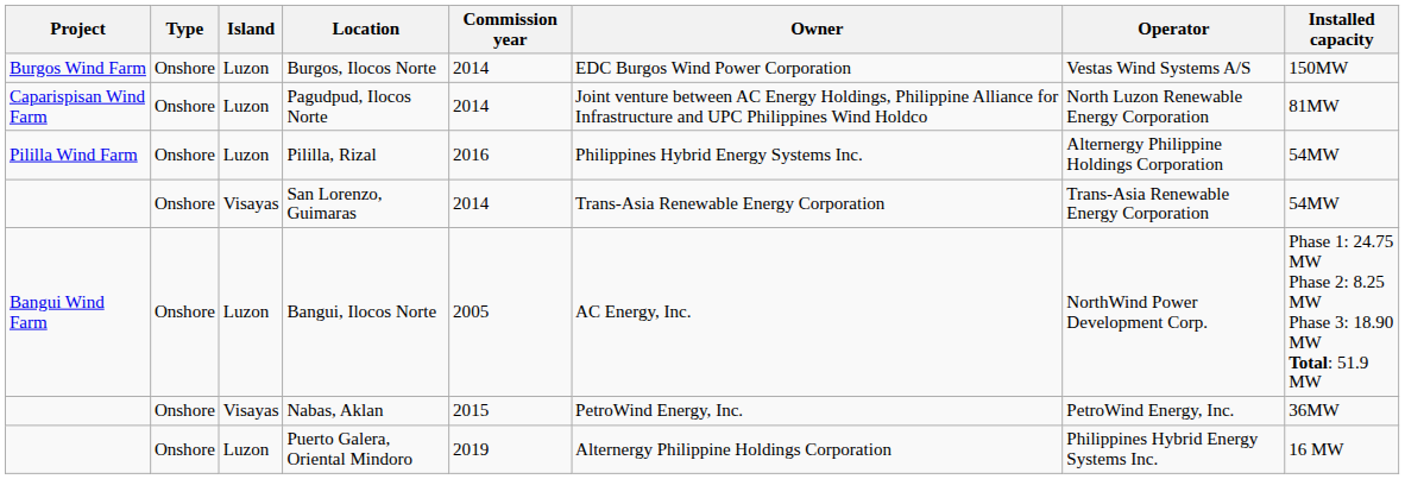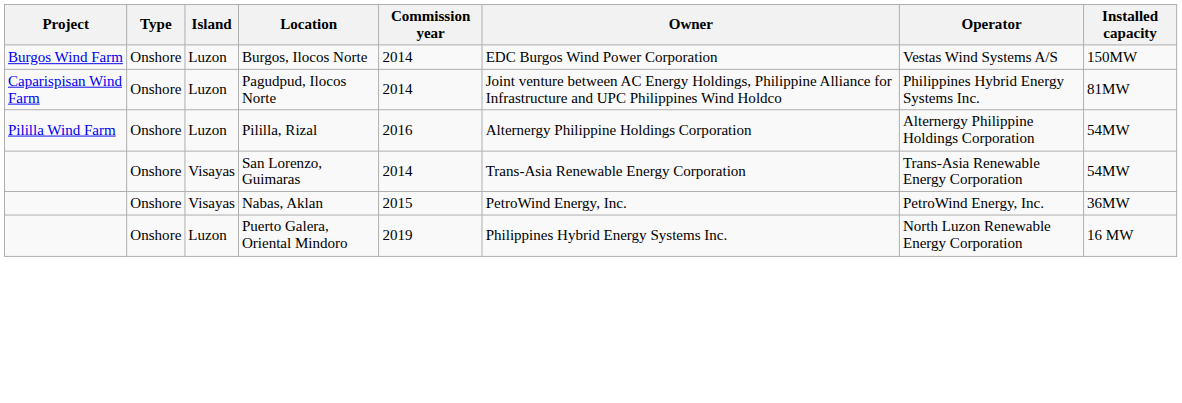Pagudpud, Ilocos Norte | Operator: North Luzon Renewable Energy Corporation -> Philippines Hybrid Energy Systems Inc.
Pililla, Rizal | Owner: Philippines Hybrid Energy Systems Inc. -> Alternergy Philippine Holdings Corporation
- row: Bangui Wind Farm | Onshore | Luzon | Bangui, Ilocos Norte | 2005 | AC Energy, Inc. | NorthWind Power Development Corp. | Phase 1: 24.75 MW Phase 2: 8.25 MW Phase 3: 18.90 MW Total: 51.9 MW
Puerto Galera, Oriental Mindoro | Owner: Alternergy Philippine Holdings Corporation -> Philippines Hybrid Energy Systems Inc.
Puerto Galera, Oriental Mindoro | Operator: Philippines Hybrid Energy Systems Inc. -> North Luzon Renewable Energy Corporation
